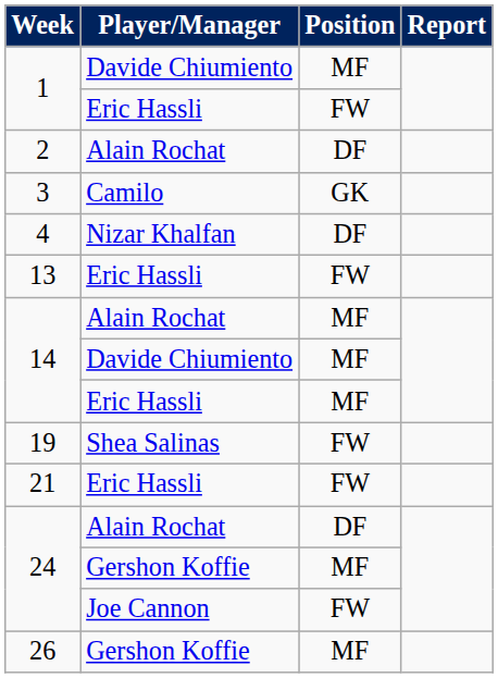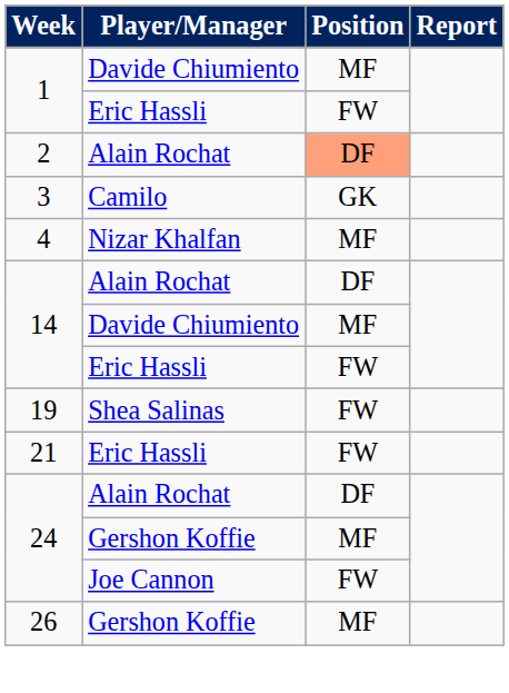2 | Position: no background -> lightsalmon background
4 | Position: DF -> MF
- row: 13 | Eric Hassli | FW
14 / Alain Rochat | Position: MF -> DF
14 / Eric Hassli | Position: MF -> FW
